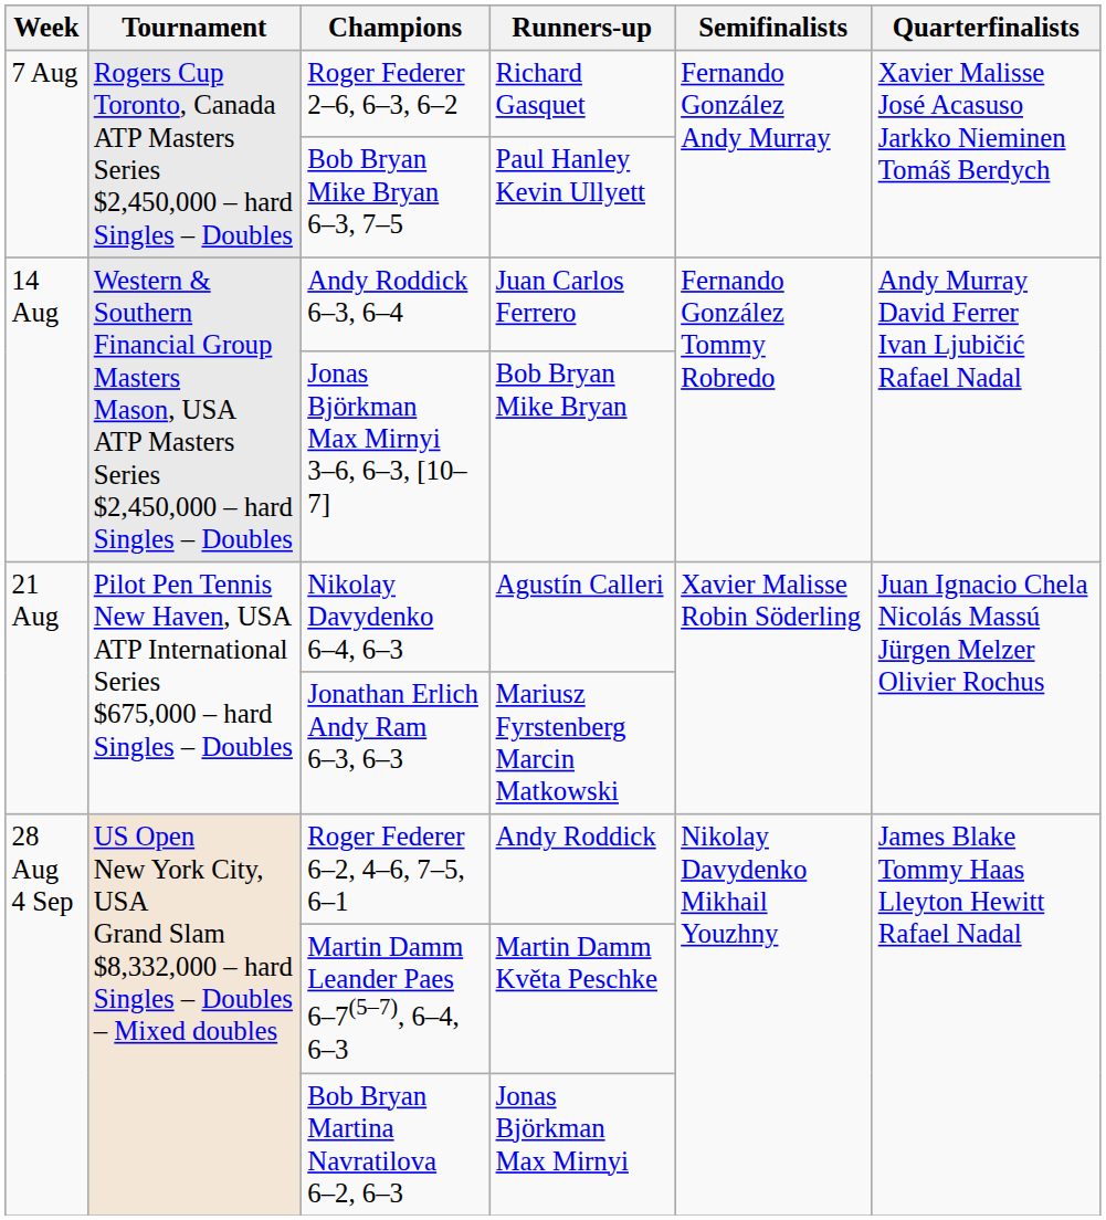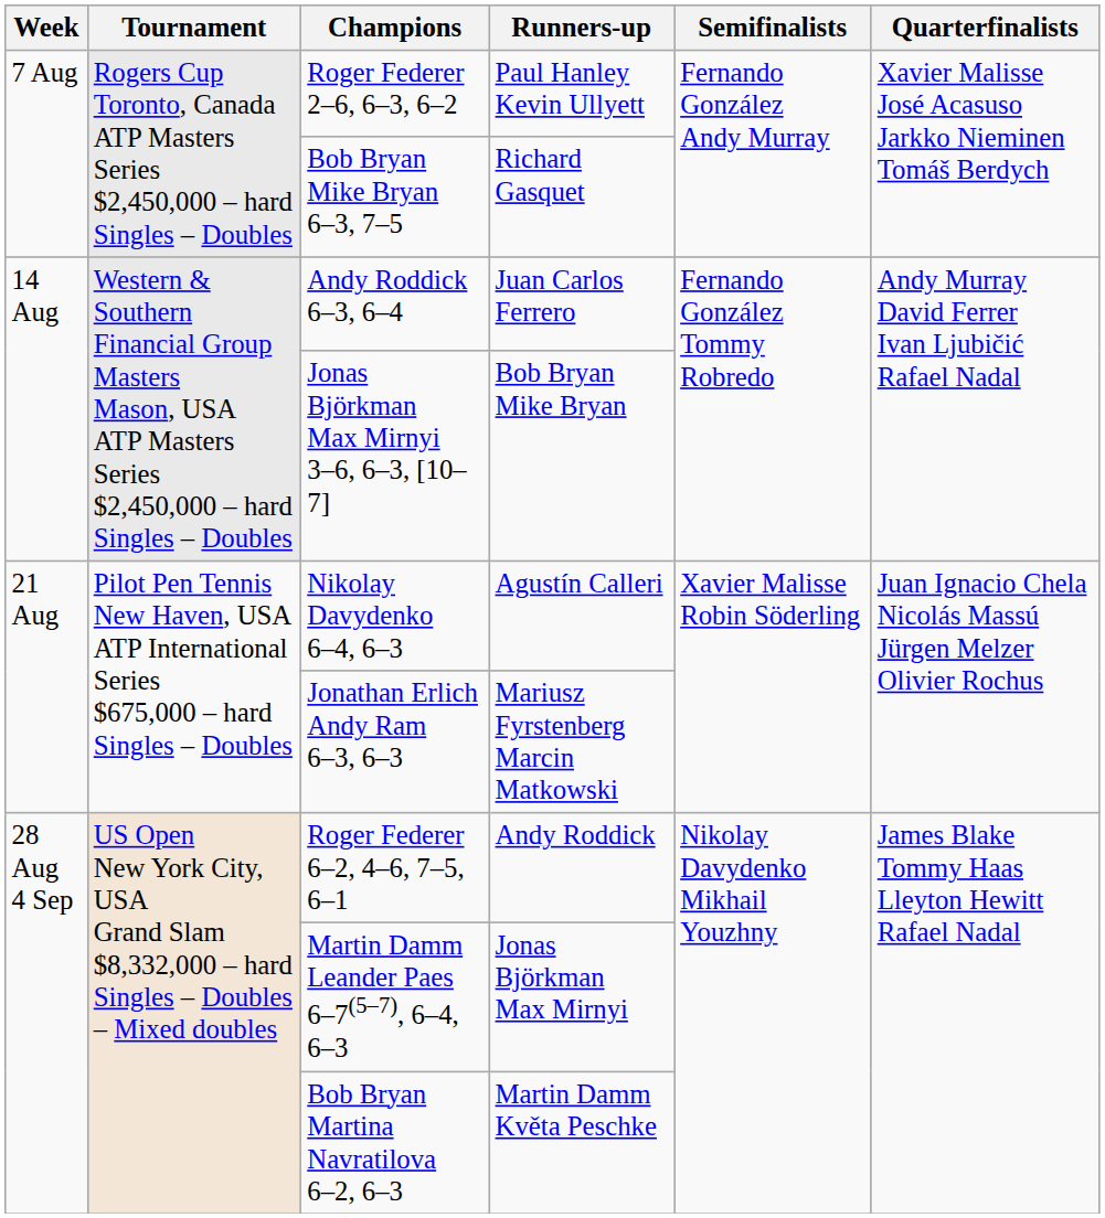Roger Federer 2–6, 6–3, 6–2 | Runners-up: Richard Gasquet -> Paul Hanley Kevin Ullyett
Bob Bryan Mike Bryan 6–3, 7–5 | Runners-up: Paul Hanley Kevin Ullyett -> Richard Gasquet
Martin Damm Leander Paes 6–7(5–7), 6–4, 6–3 | Runners-up: Martin Damm Květa Peschke -> Jonas Björkman Max Mirnyi
Bob Bryan Martina Navratilova 6–2, 6–3 | Runners-up: Jonas Björkman Max Mirnyi -> Martin Damm Květa Peschke
